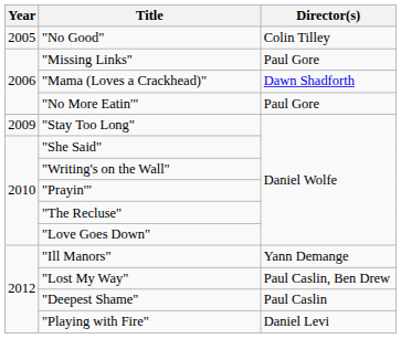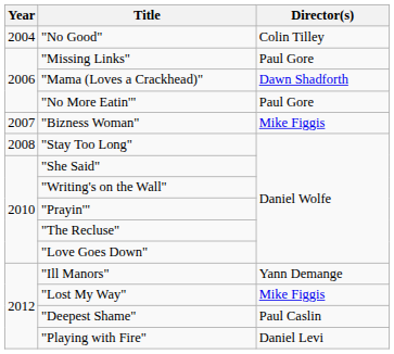"No Good" | Year: 2005 -> 2004
+ row: 2007 | "Bizness Woman" | Mike Figgis
"Stay Too Long" | Year: 2009 -> 2008
"Lost My Way" | Director(s): Paul Caslin, Ben Drew -> Mike Figgis
